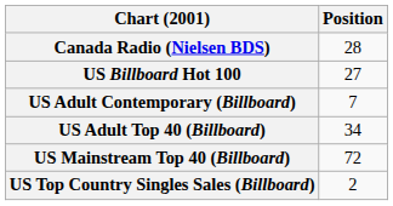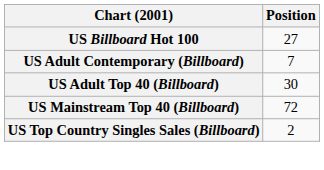- row: Canada Radio (Nielsen BDS) | 28
US Adult Top 40 (Billboard) | Position: 34 -> 30
